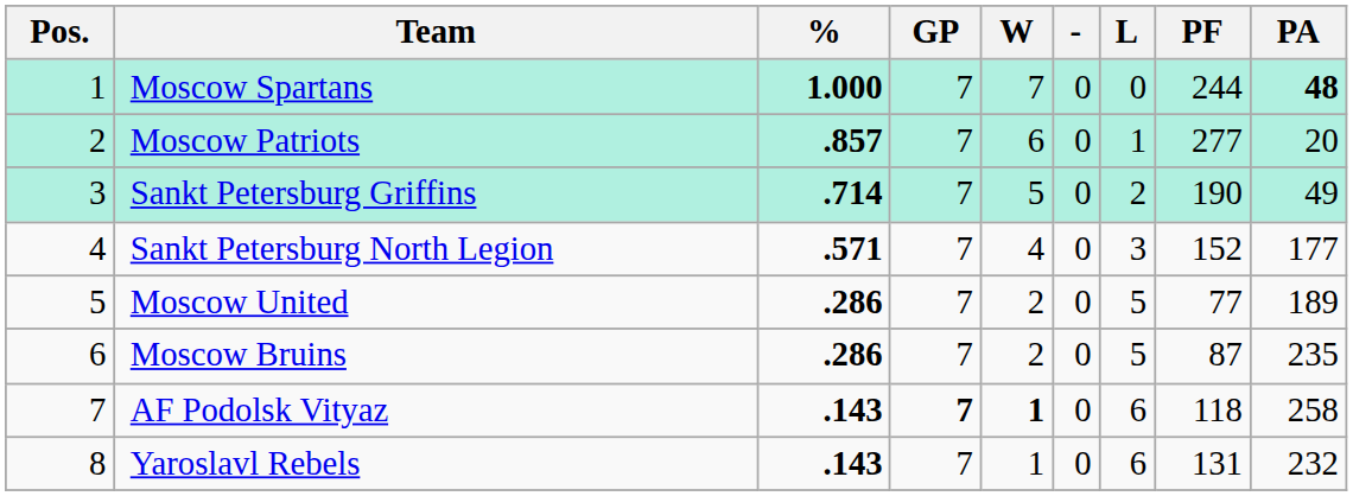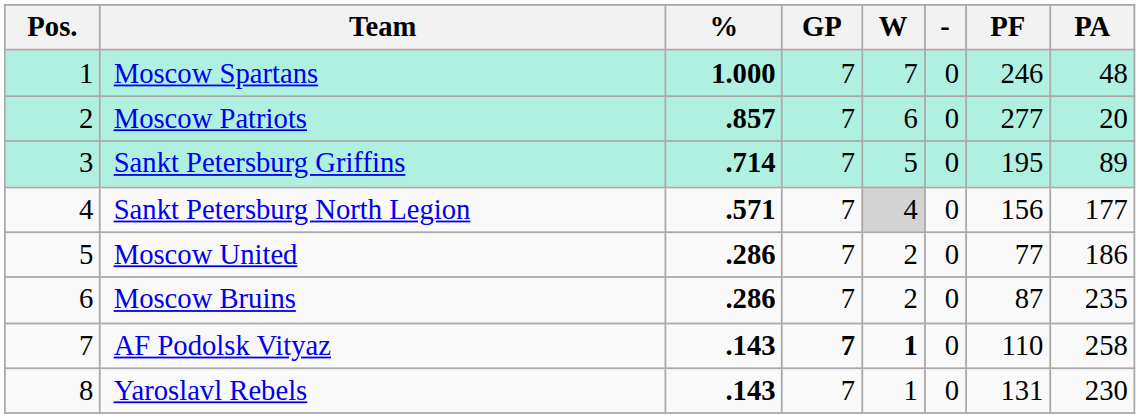- column: L | 0 | 1 | 2 | 3 | 5 | 5 | 6 | 6
Moscow Spartans | PF: 244 -> 246
Moscow Spartans | PA: bold -> normal
Sankt Petersburg Griffins | PF: 190 -> 195
Sankt Petersburg Griffins | PA: 49 -> 89
Sankt Petersburg North Legion | W: no background -> lightgrey background
Sankt Petersburg North Legion | PF: 152 -> 156
Moscow United | PA: 189 -> 186
AF Podolsk Vityaz | PF: 118 -> 110
Yaroslavl Rebels | PA: 232 -> 230
